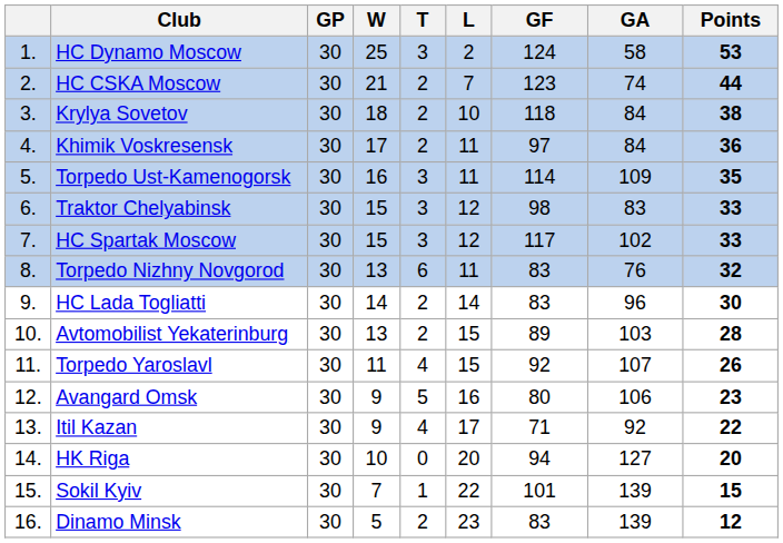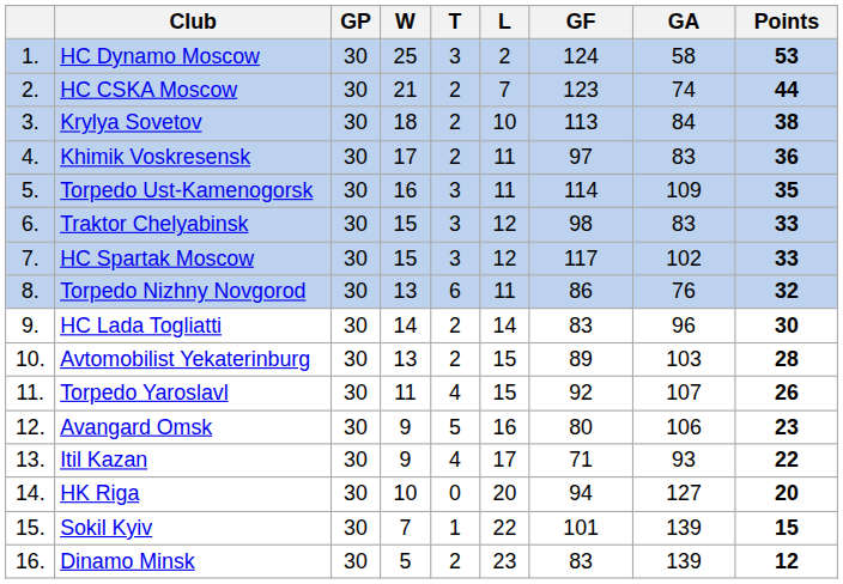Krylya Sovetov | GF: 118 -> 113
Khimik Voskresensk | GA: 84 -> 83
Torpedo Nizhny Novgorod | GF: 83 -> 86
Itil Kazan | GA: 92 -> 93
